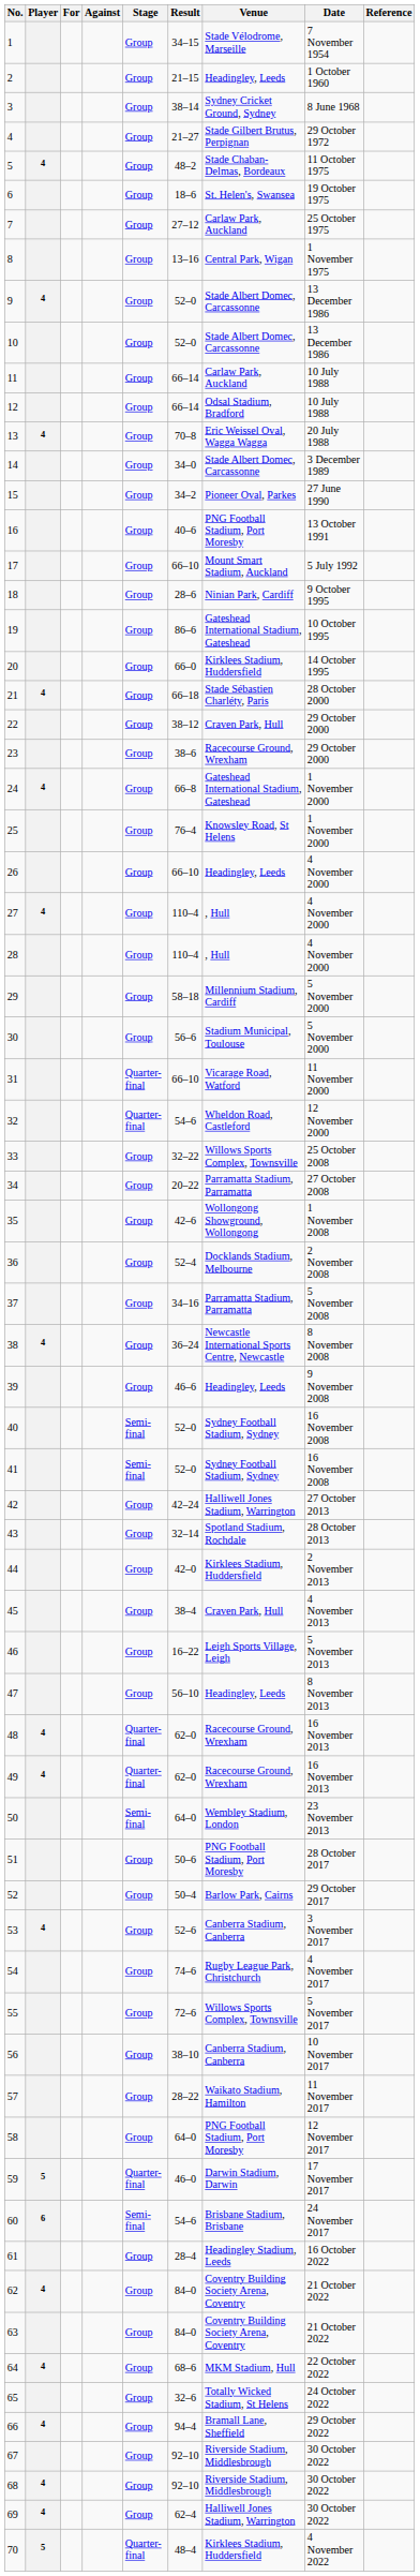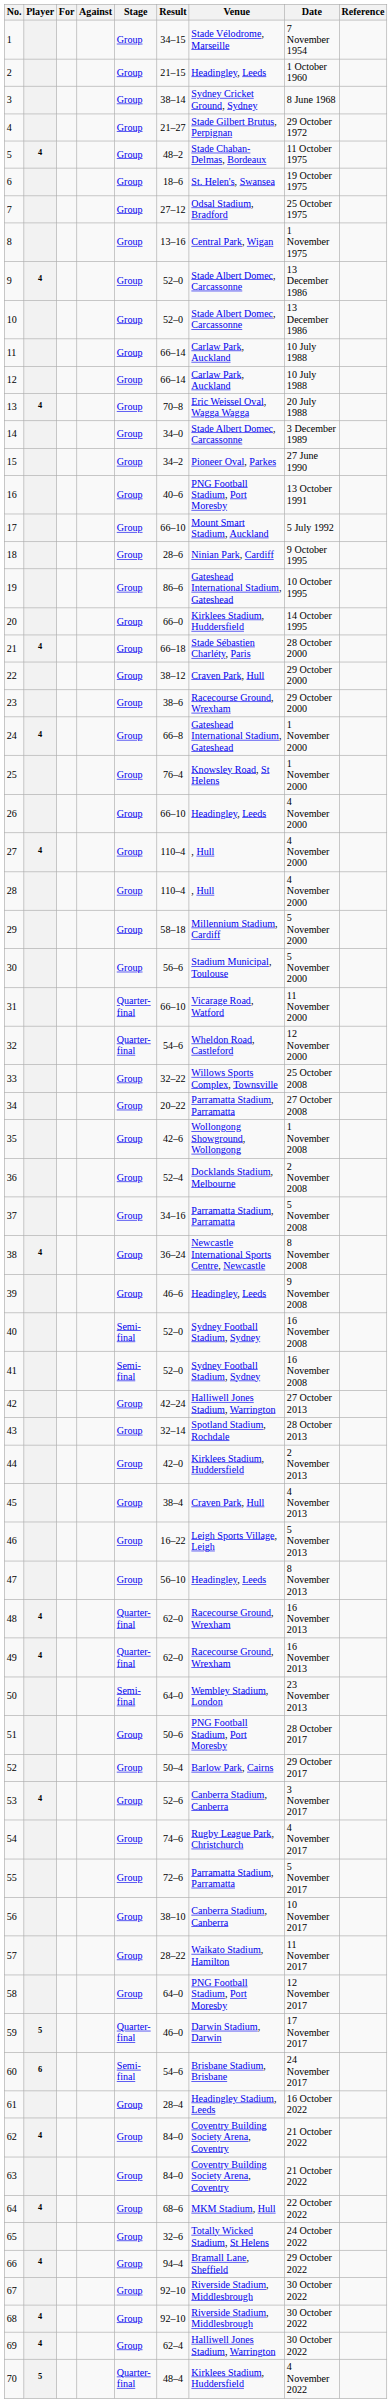7 | Venue: Carlaw Park, Auckland -> Odsal Stadium, Bradford
12 | Venue: Odsal Stadium, Bradford -> Carlaw Park, Auckland
55 | Venue: Willows Sports Complex, Townsville -> Parramatta Stadium, Parramatta
